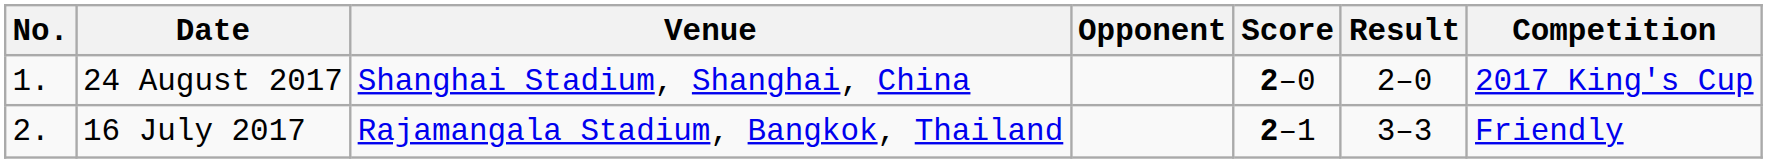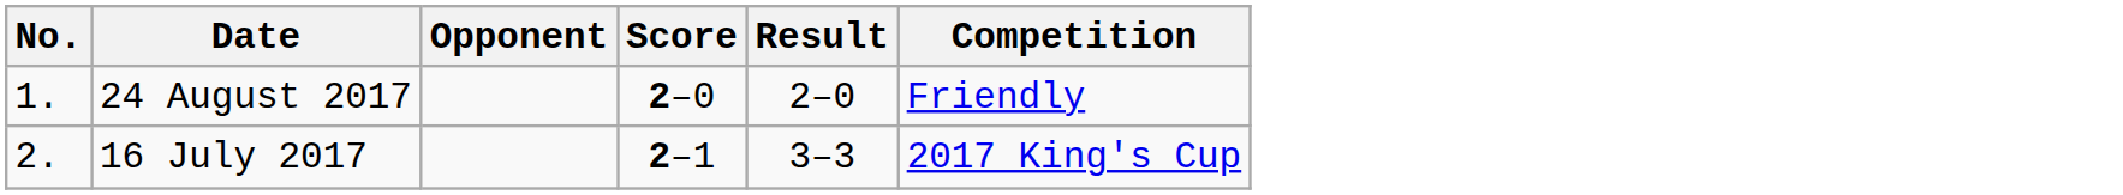- column: Venue | Shanghai Stadium, Shanghai, China | Rajamangala Stadium, Bangkok, Thailand
24 August 2017 | Competition: 2017 King's Cup -> Friendly
16 July 2017 | Competition: Friendly -> 2017 King's Cup
